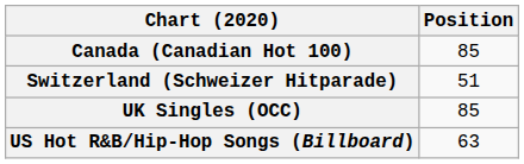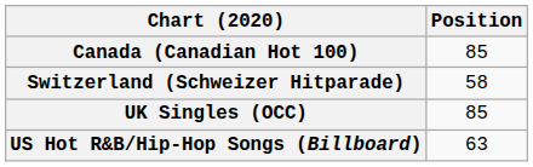Switzerland (Schweizer Hitparade) | Position: 51 -> 58
